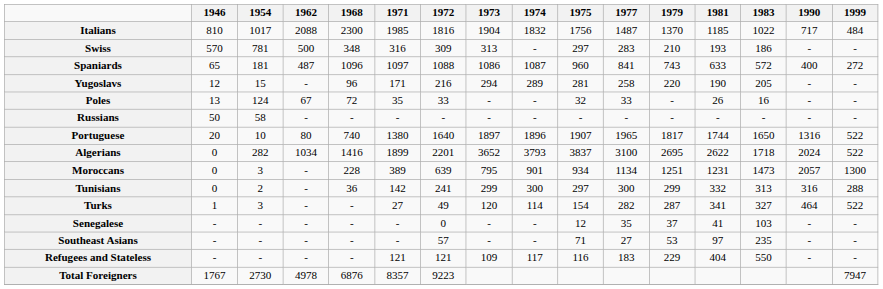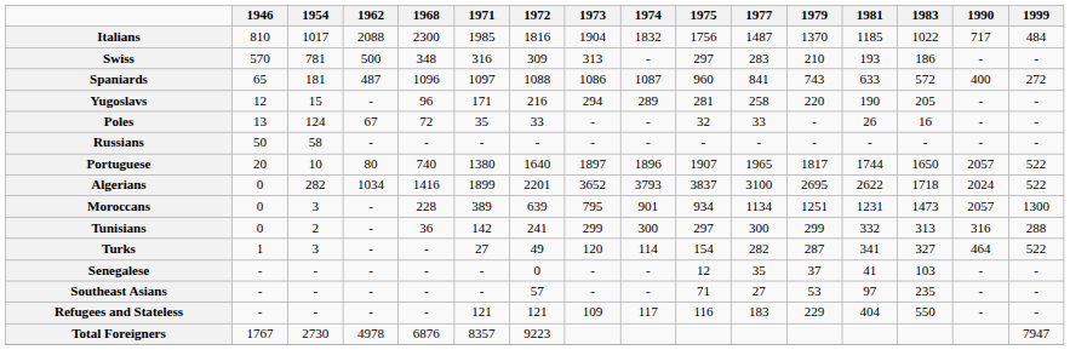Portuguese | 1990: 1316 -> 2057
